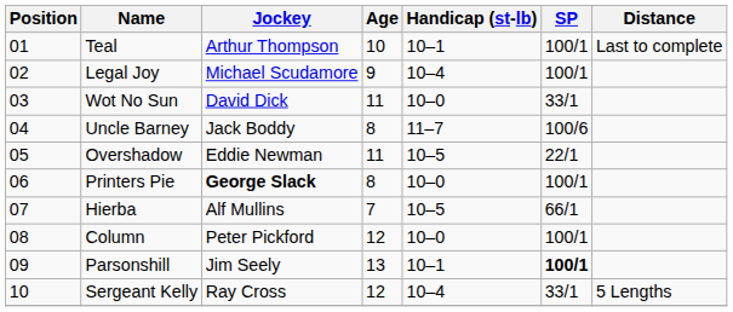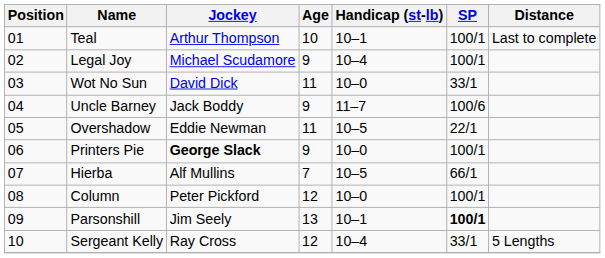Uncle Barney | Age: 8 -> 9
Printers Pie | Age: 8 -> 9
